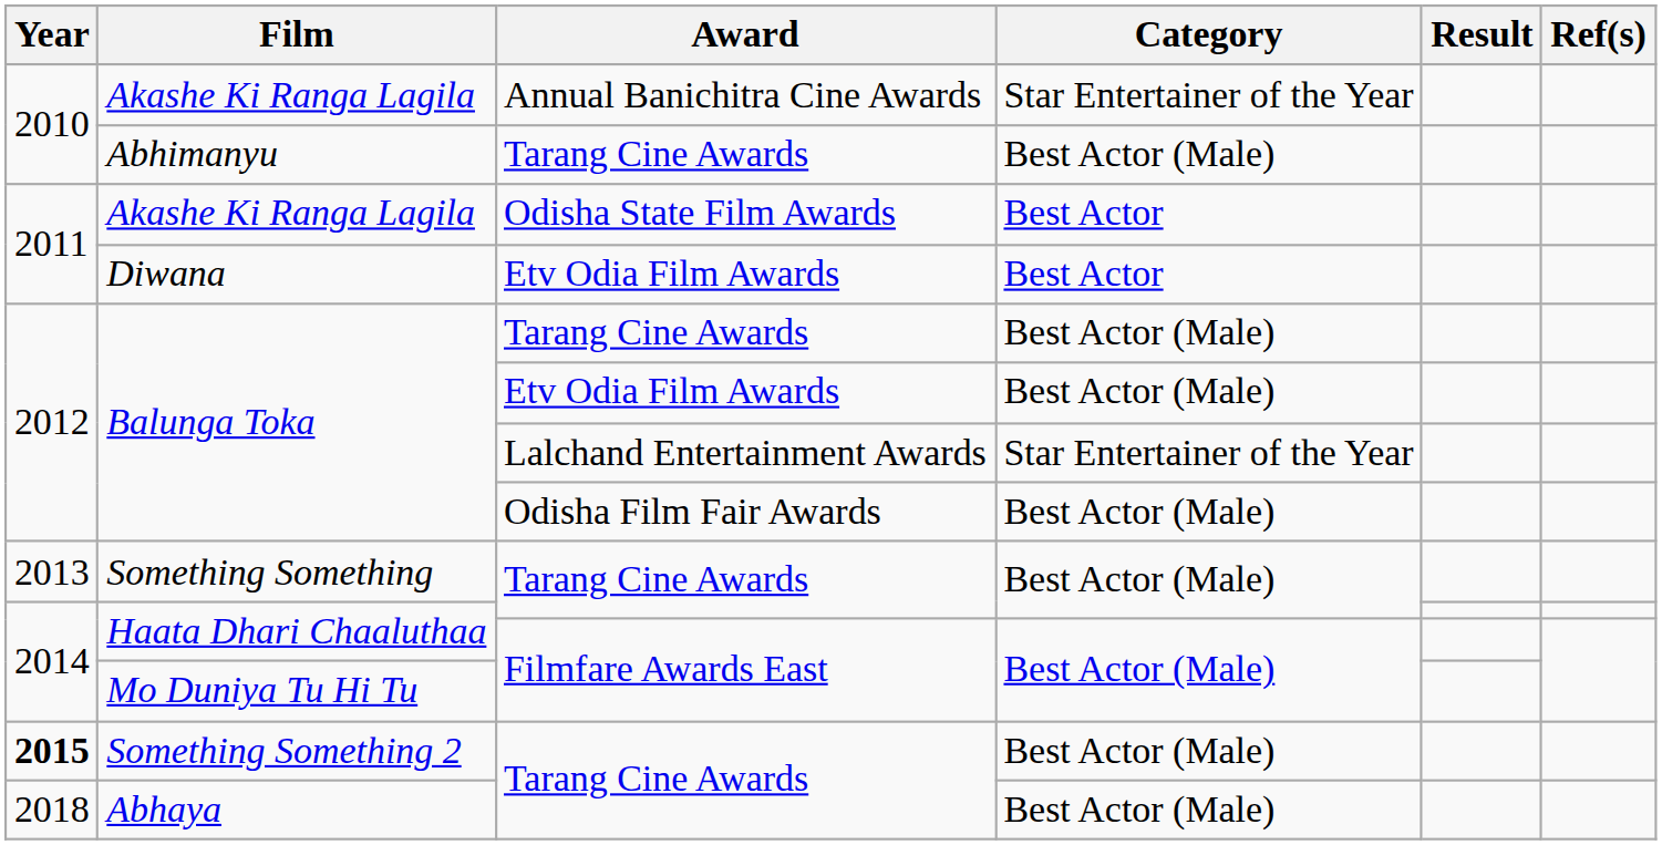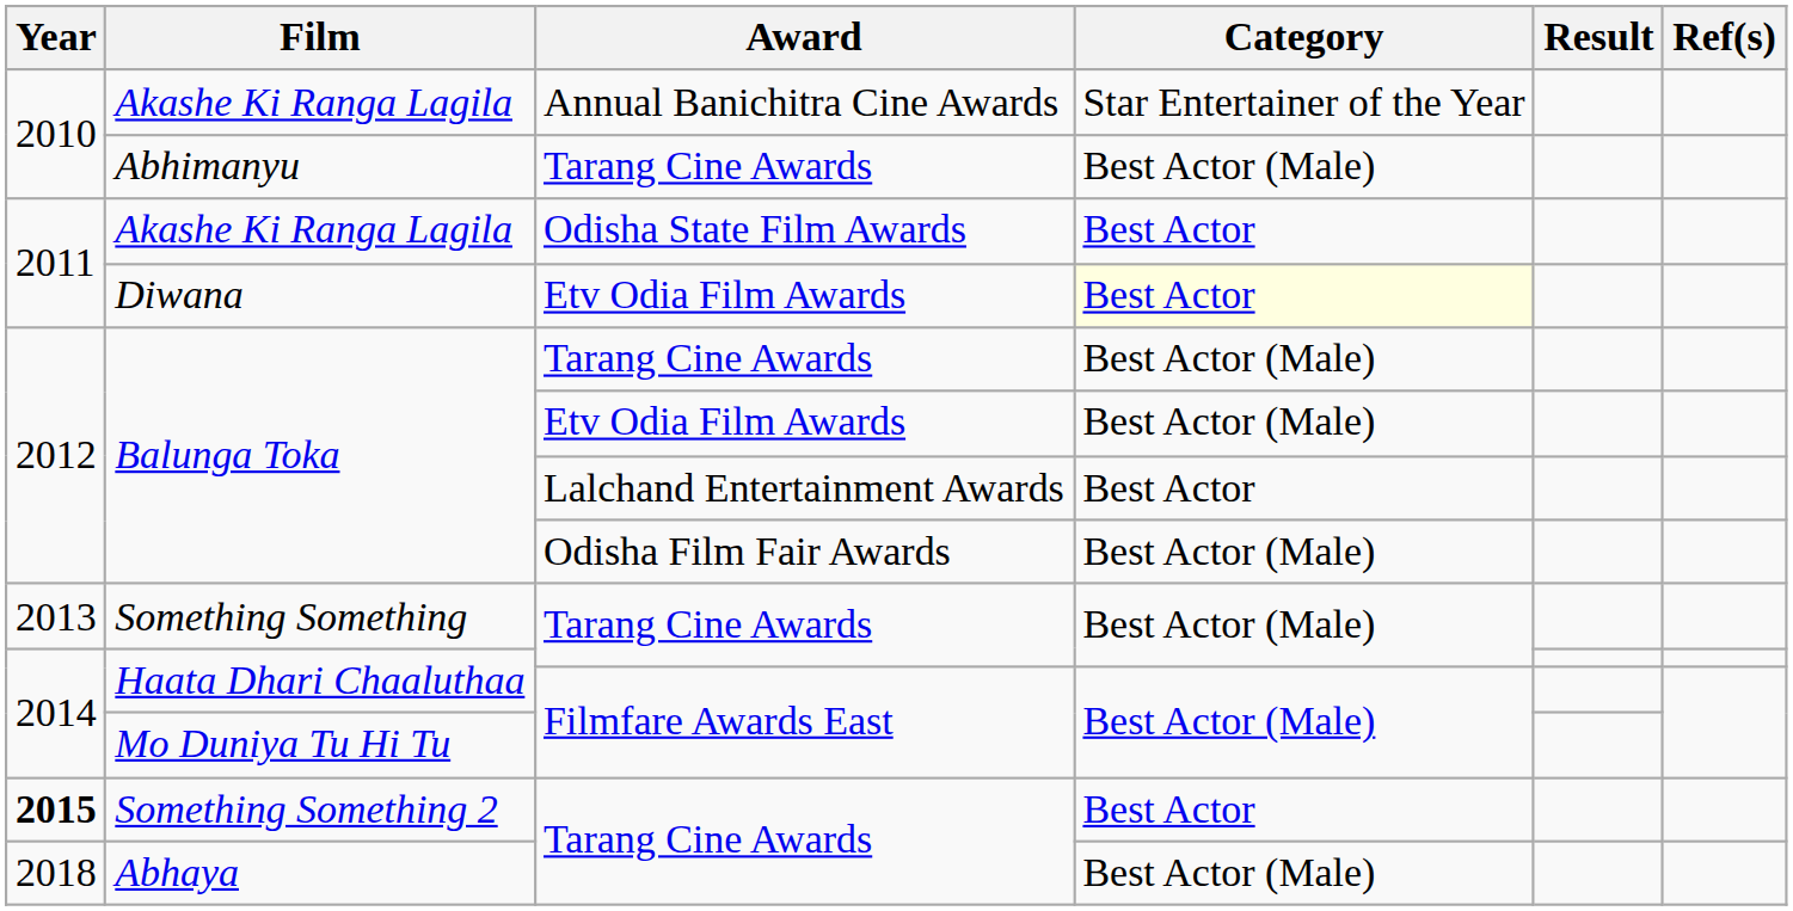Diwana | Category: no background -> lightyellow background
Balunga Toka / Lalchand Entertainment Awards | Category: Star Entertainer of the Year -> Best Actor
Something Something 2 | Category: Best Actor (Male) -> Best Actor
